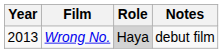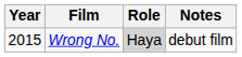Wrong No. | Year: 2013 -> 2015
